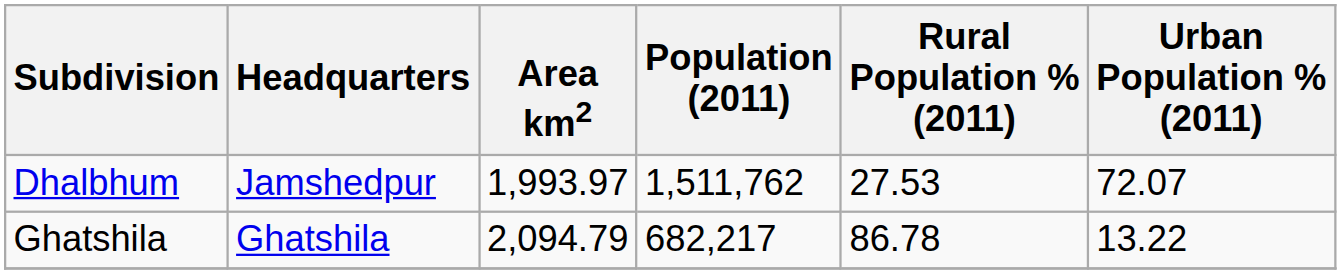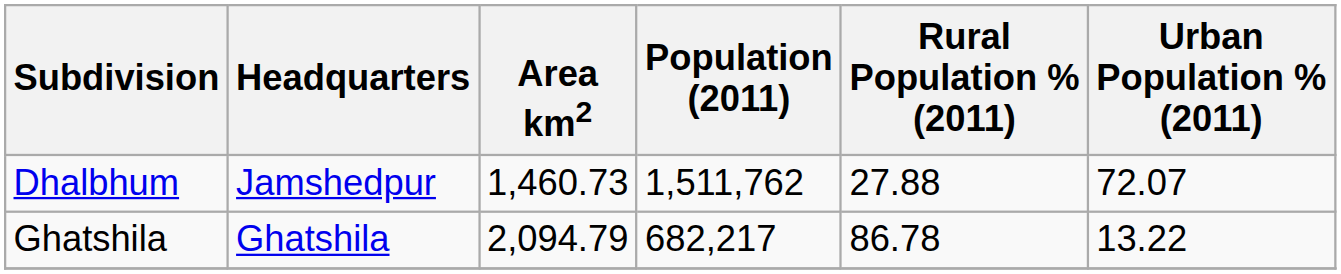Dhalbhum | Area km2: 1,993.97 -> 1,460.73
Dhalbhum | Rural Population % (2011): 27.53 -> 27.88
